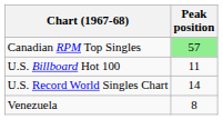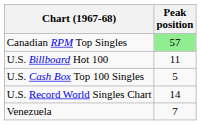+ row: U.S. Cash Box Top 100 Singles | 5
Venezuela | Peak position: 8 -> 7
